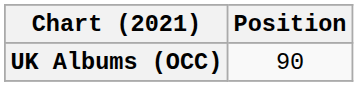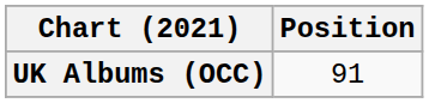UK Albums (OCC) | Position: 90 -> 91
